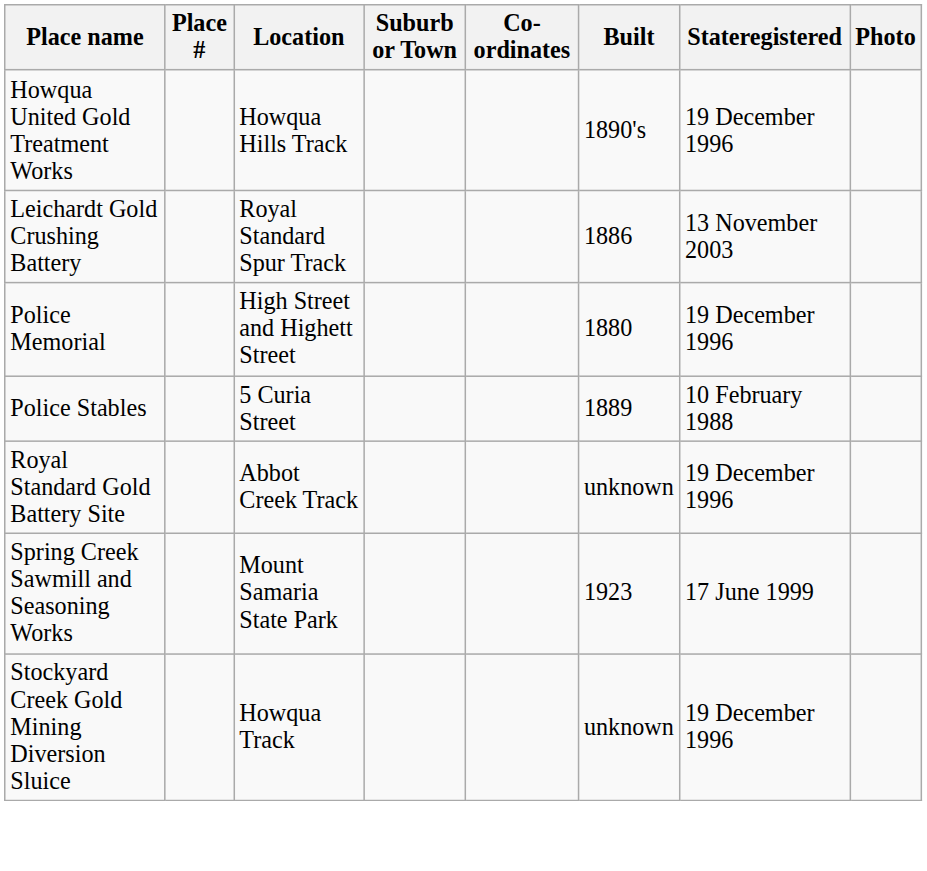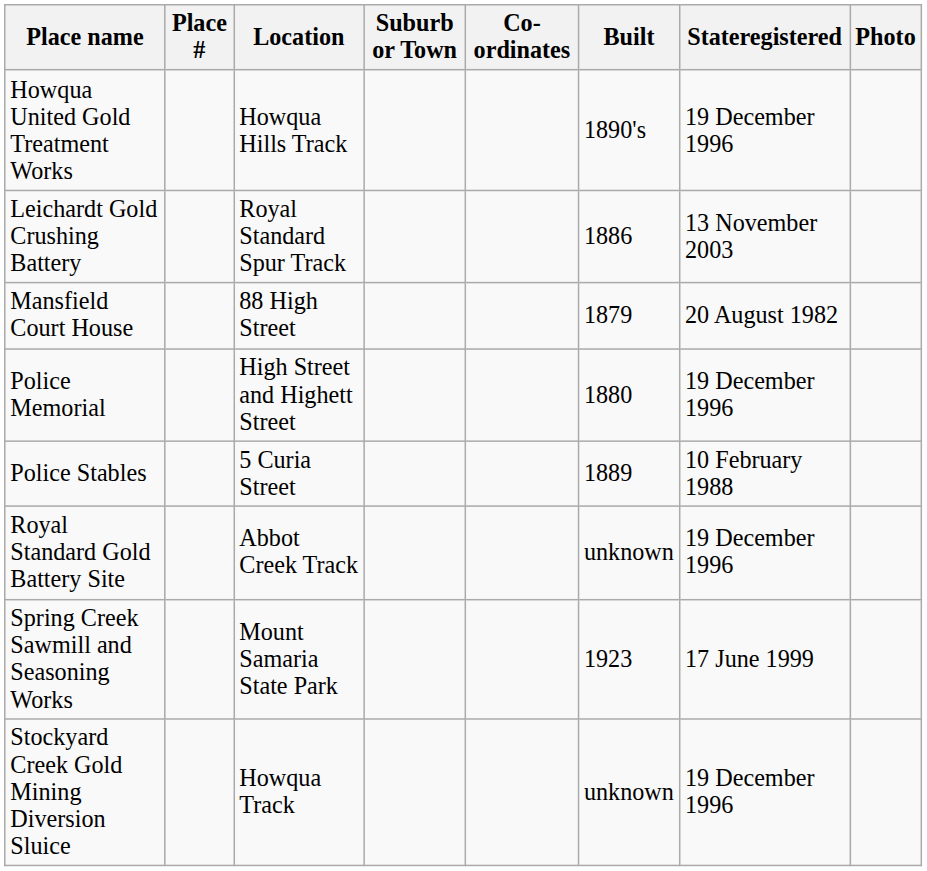+ row: Mansfield Court House | 88 High Street | 1879 | 20 August 1982
